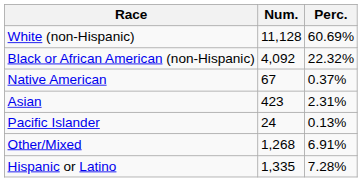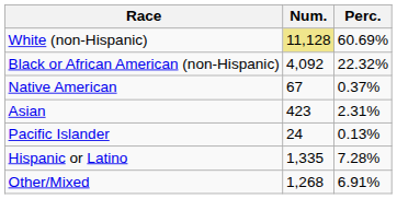White (non-Hispanic) | Num.: no background -> khaki background
rows swapped: Other/Mixed <-> Hispanic or Latino
